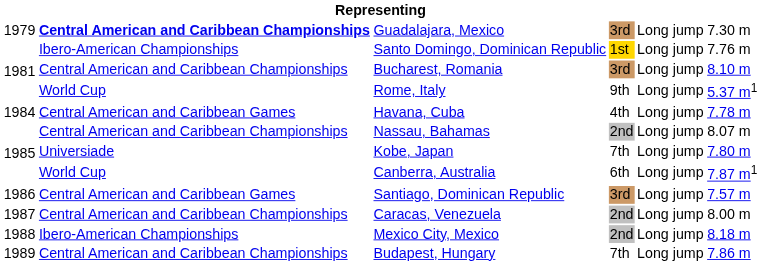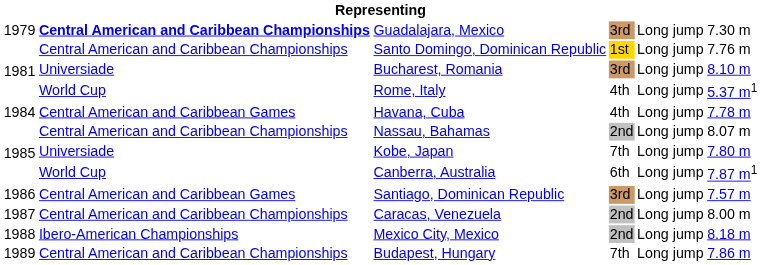Santo Domingo, Dominican Republic | column 2: Ibero-American Championships -> Central American and Caribbean Championships
Bucharest, Romania | column 2: Central American and Caribbean Championships -> Universiade
Rome, Italy | column 4: 9th -> 4th
